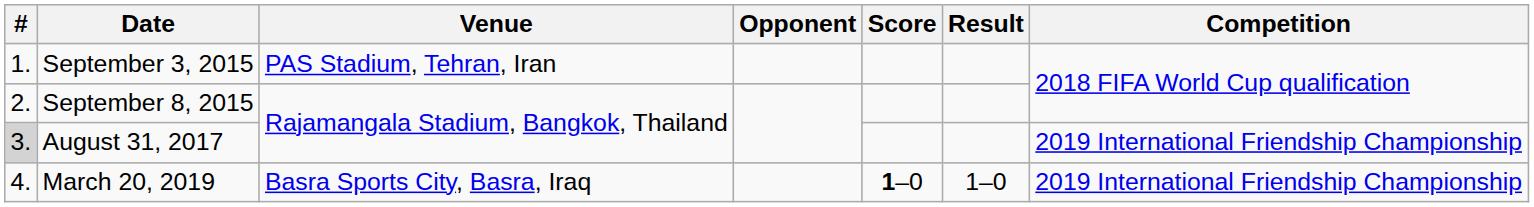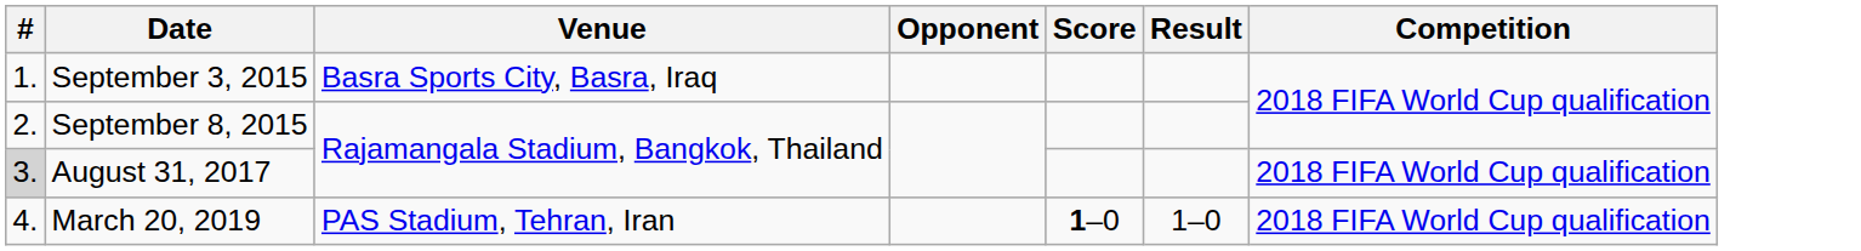September 3, 2015 | Venue: PAS Stadium, Tehran, Iran -> Basra Sports City, Basra, Iraq
August 31, 2017 | Competition: 2019 International Friendship Championship -> 2018 FIFA World Cup qualification
March 20, 2019 | Venue: Basra Sports City, Basra, Iraq -> PAS Stadium, Tehran, Iran
March 20, 2019 | Competition: 2019 International Friendship Championship -> 2018 FIFA World Cup qualification
